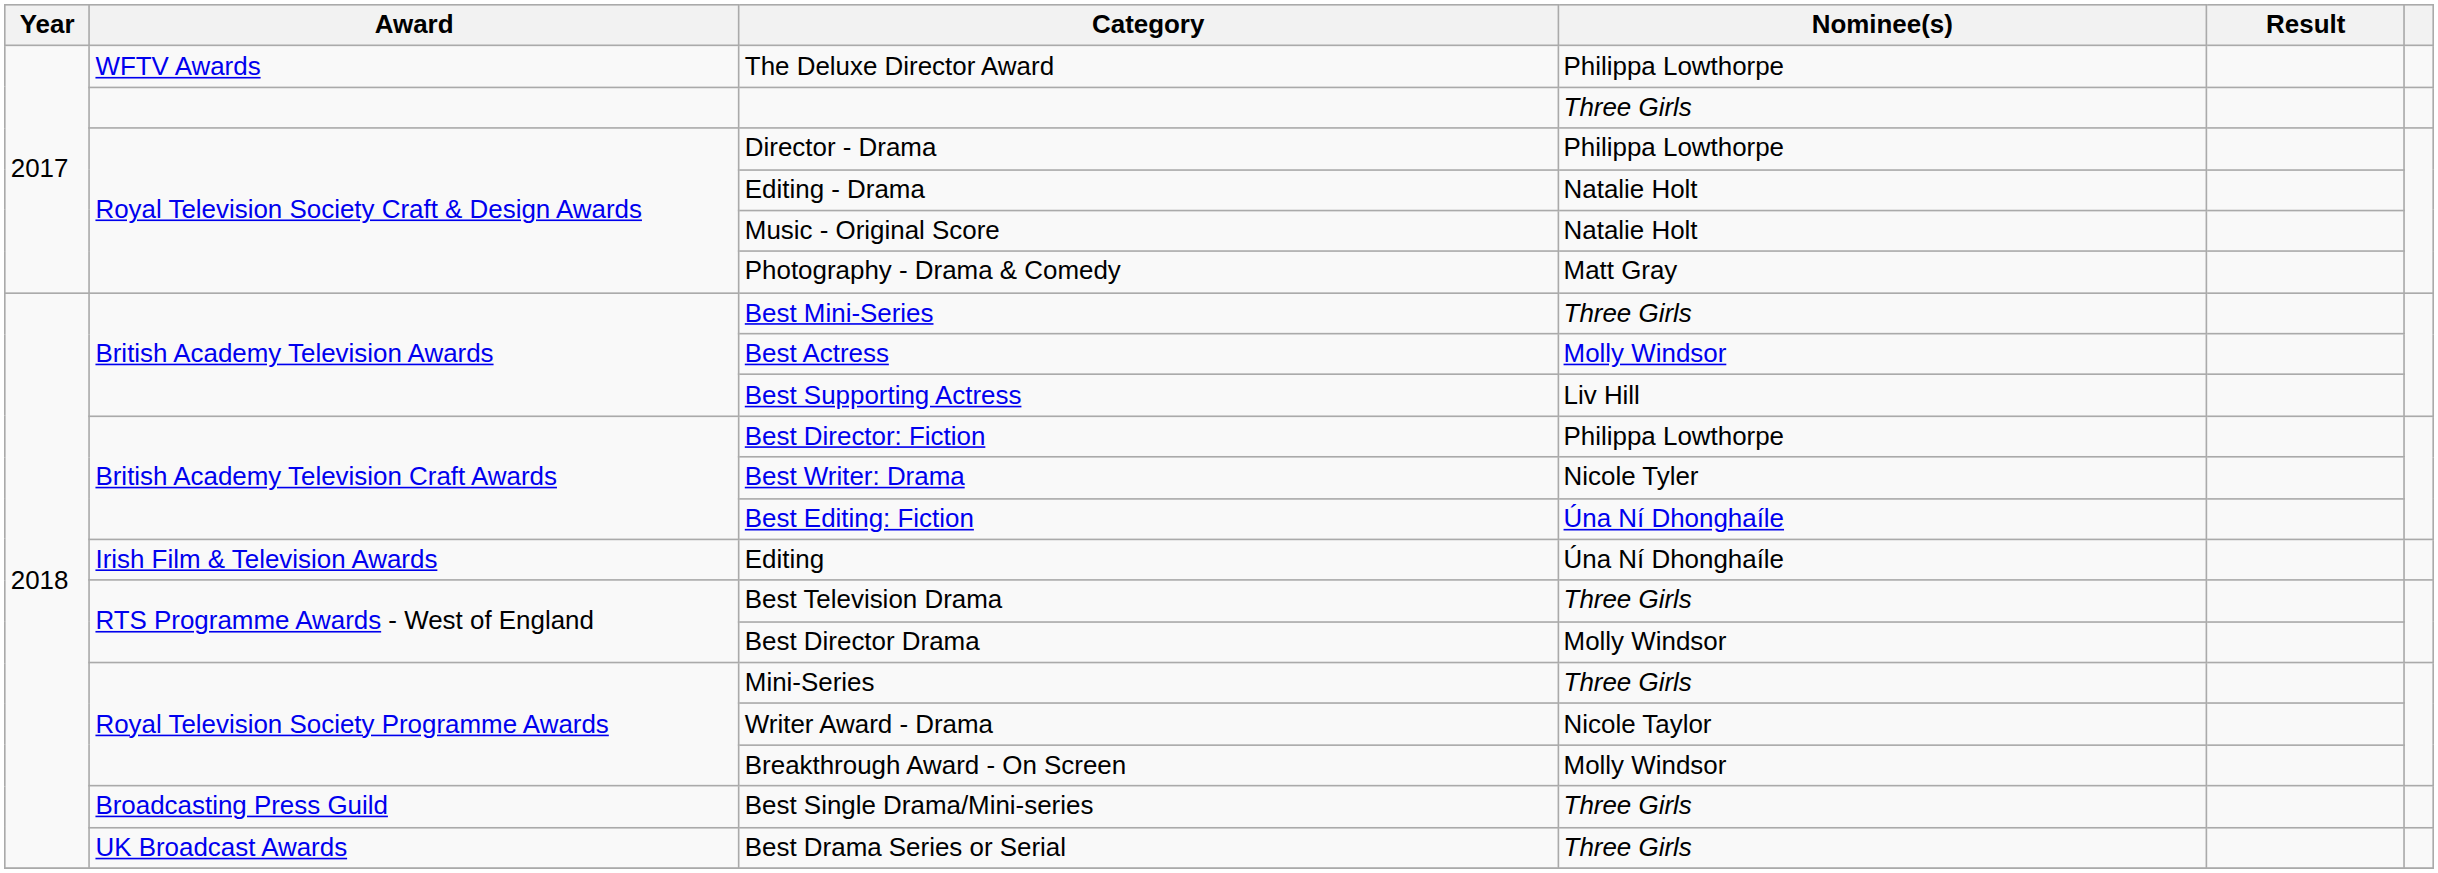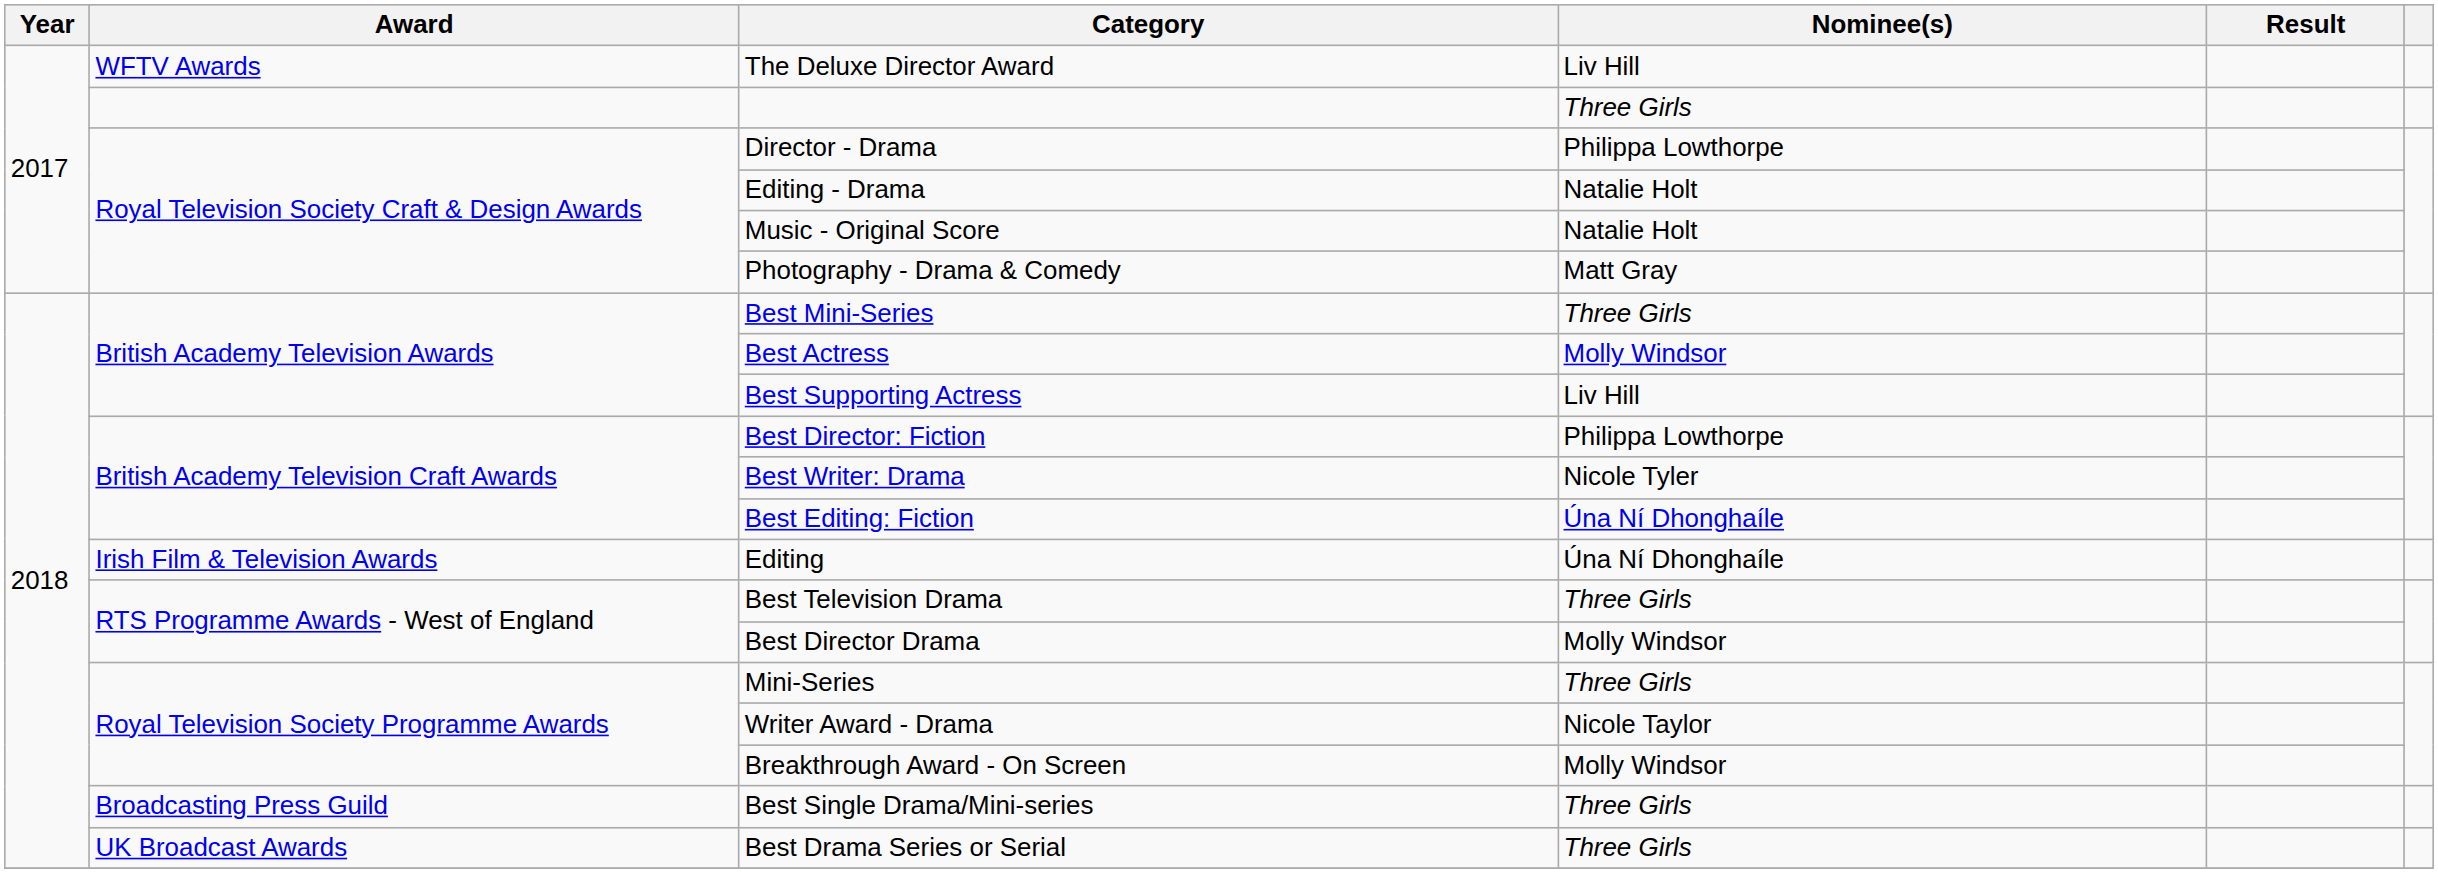The Deluxe Director Award | Nominee(s): Philippa Lowthorpe -> Liv Hill
